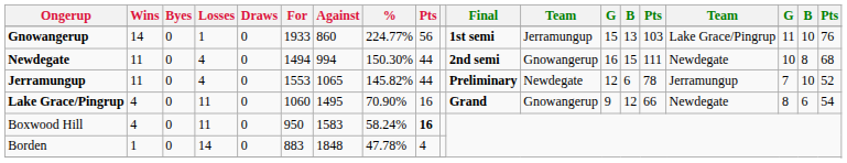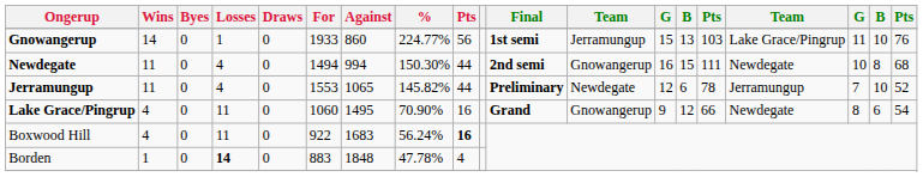Boxwood Hill | For: 950 -> 922
Boxwood Hill | Against: 1583 -> 1683
Boxwood Hill | %: 58.24% -> 56.24%
Borden | Losses: normal -> bold
